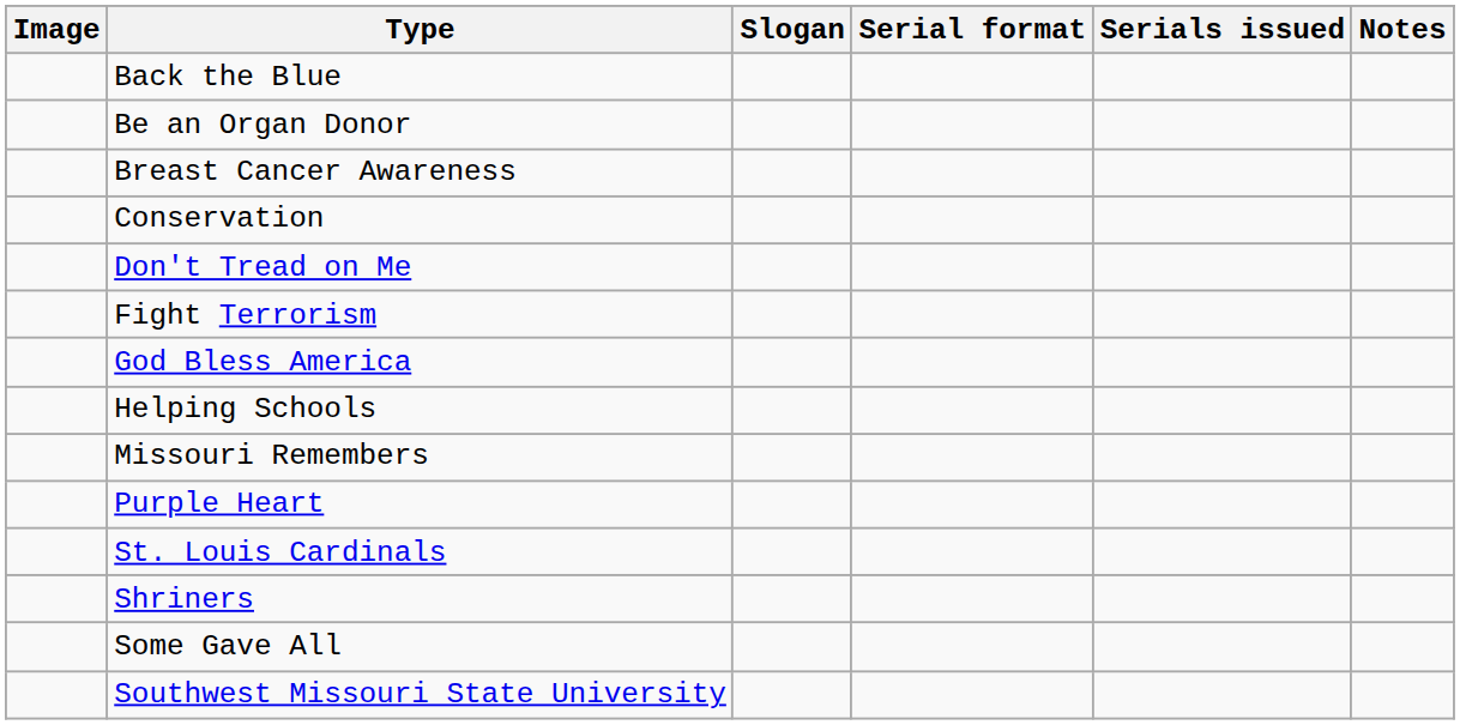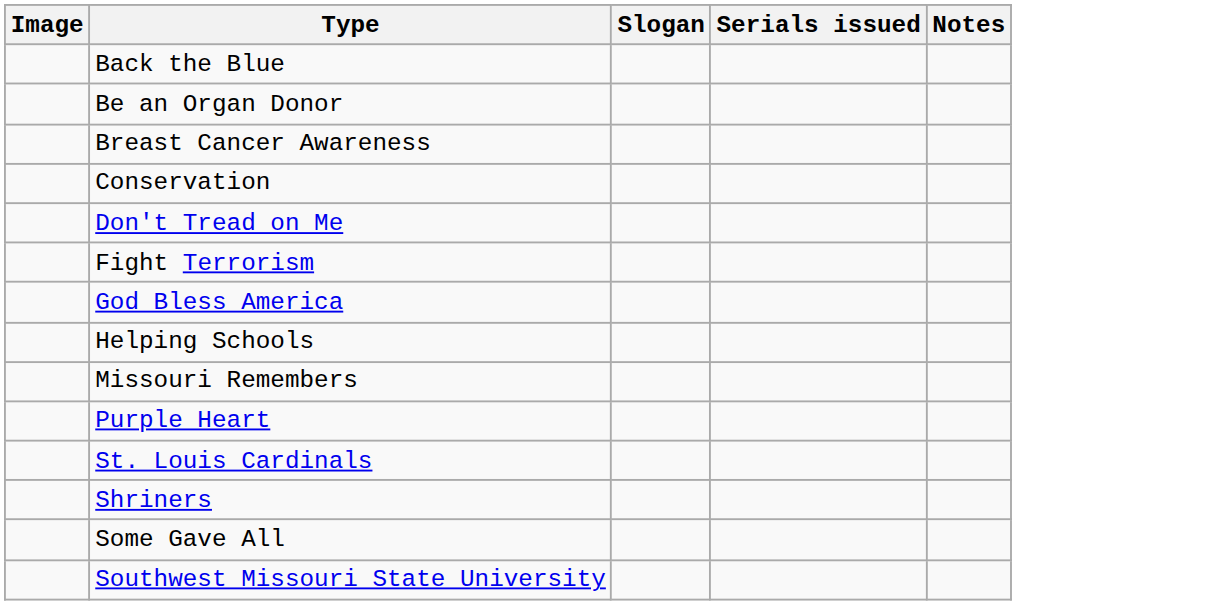- column: Serial format
